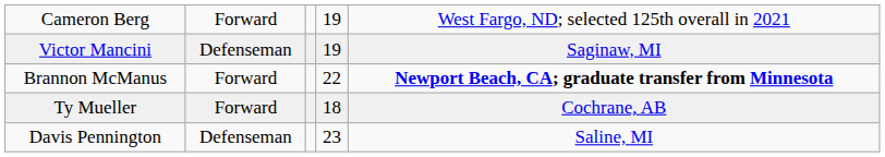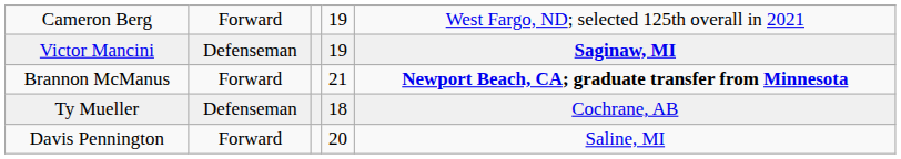Victor Mancini | column 5: normal -> bold
Brannon McManus | column 4: 22 -> 21
Ty Mueller | column 2: Forward -> Defenseman
Davis Pennington | column 2: Defenseman -> Forward
Davis Pennington | column 4: 23 -> 20
